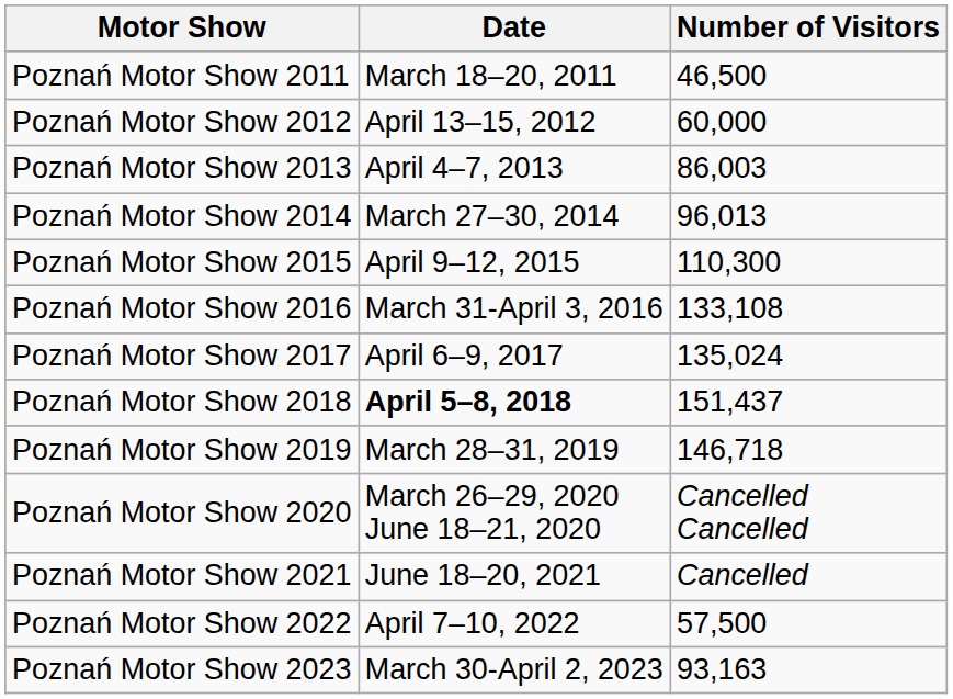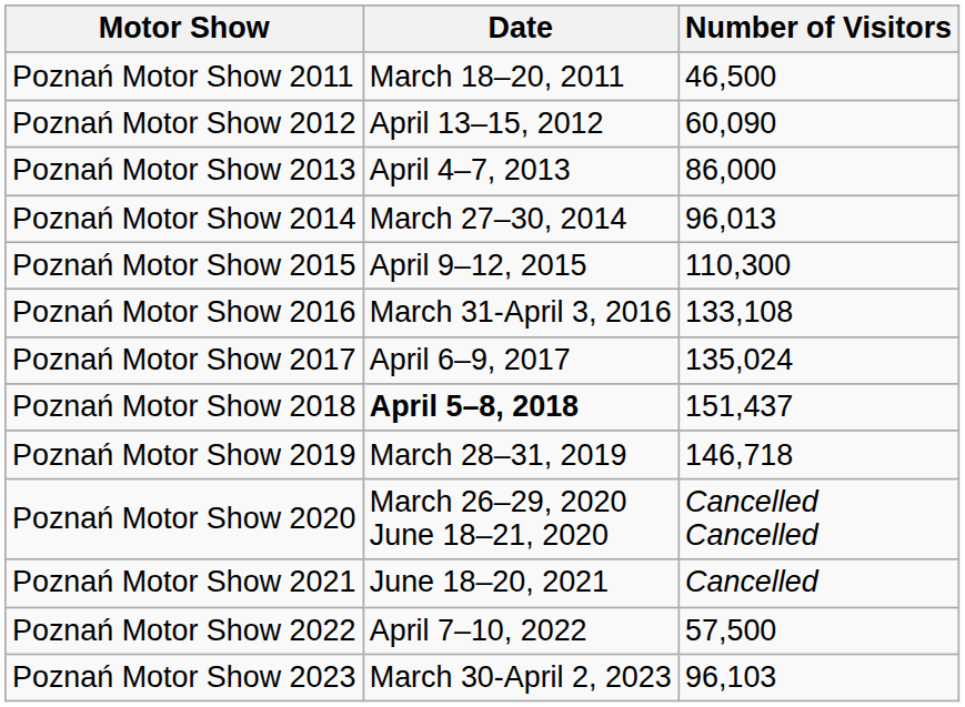Poznań Motor Show 2012 | Number of Visitors: 60,000 -> 60,090
Poznań Motor Show 2013 | Number of Visitors: 86,003 -> 86,000
Poznań Motor Show 2023 | Number of Visitors: 93,163 -> 96,103
